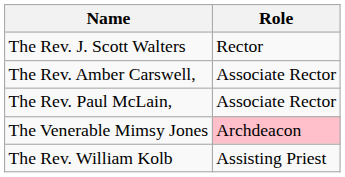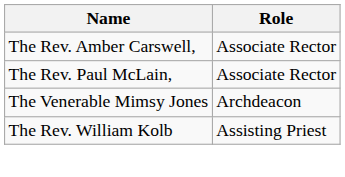- row: The Rev. J. Scott Walters | Rector
The Venerable Mimsy Jones | Role: pink background -> no background
